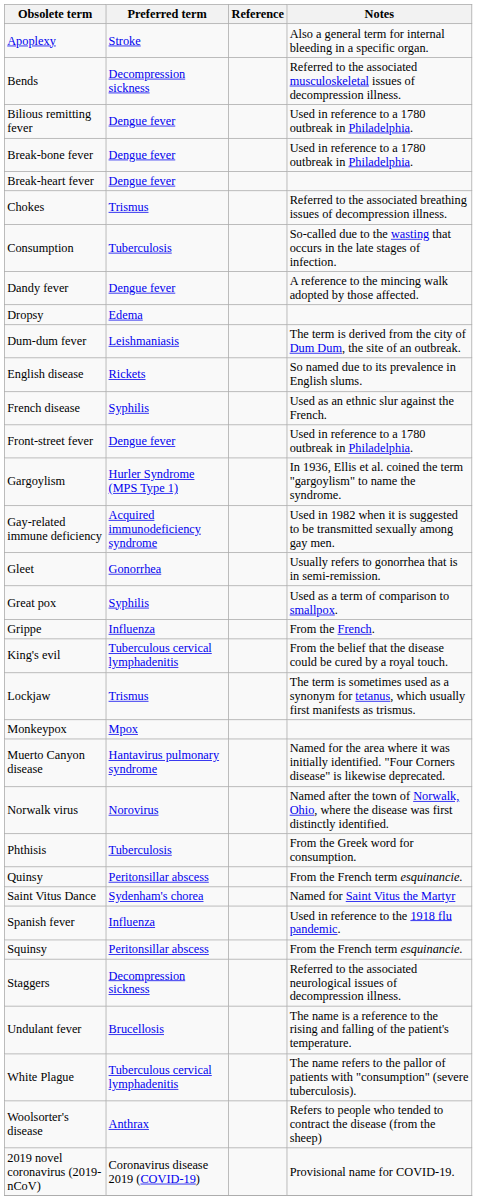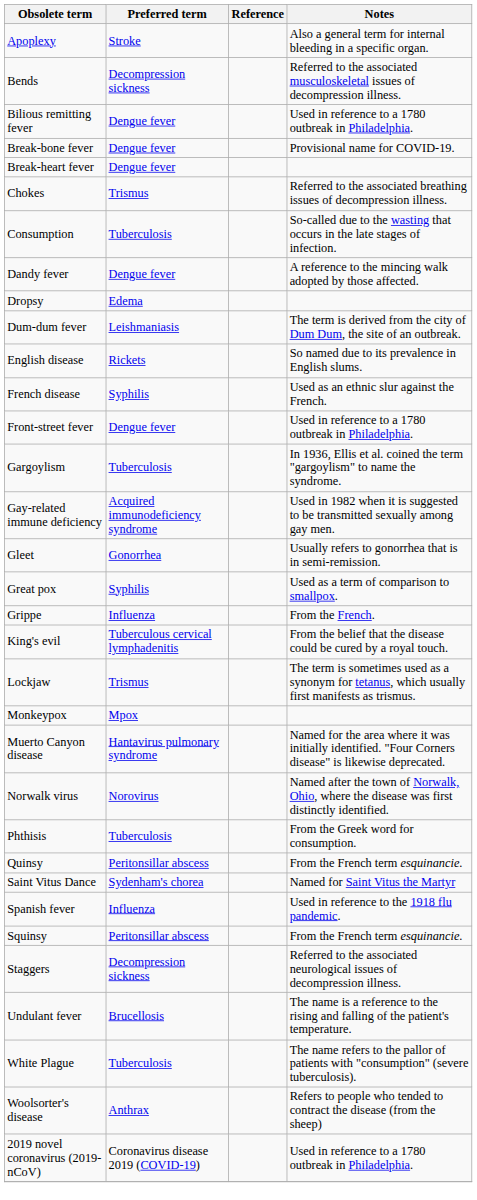Break-bone fever | Notes: Used in reference to a 1780 outbreak in Philadelphia. -> Provisional name for COVID-19.
Gargoylism | Preferred term: Hurler Syndrome (MPS Type 1) -> Tuberculosis
White Plague | Preferred term: Tuberculous cervical lymphadenitis -> Tuberculosis
2019 novel coronavirus (2019-nCoV) | Notes: Provisional name for COVID-19. -> Used in reference to a 1780 outbreak in Philadelphia.
